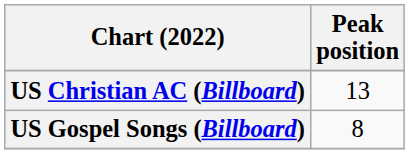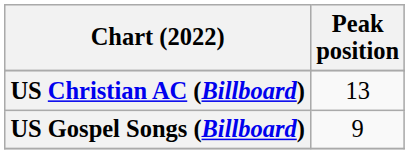US Gospel Songs (Billboard) | Peak position: 8 -> 9
